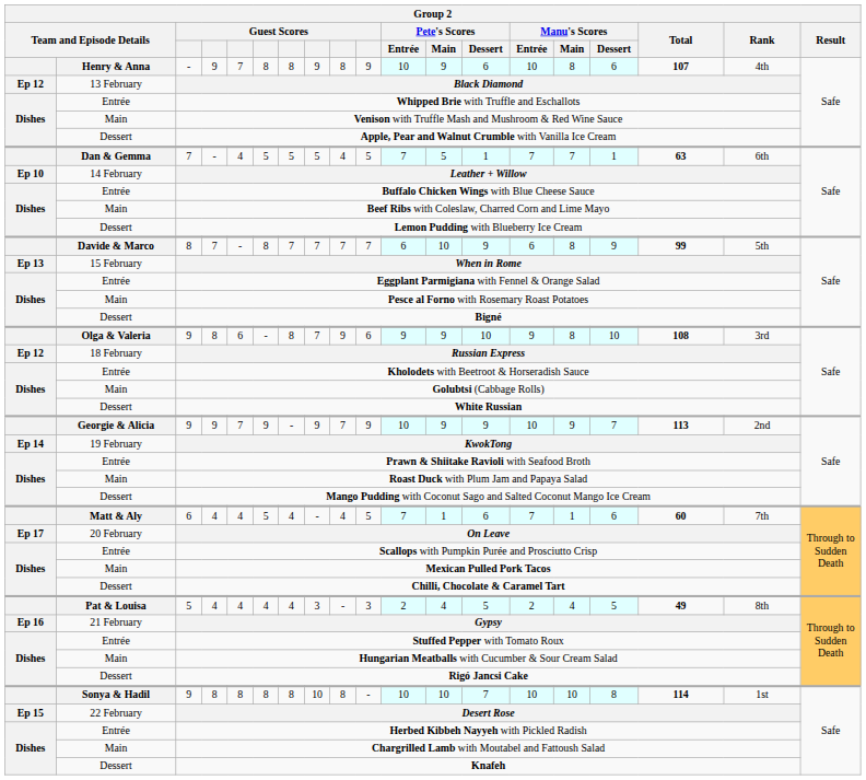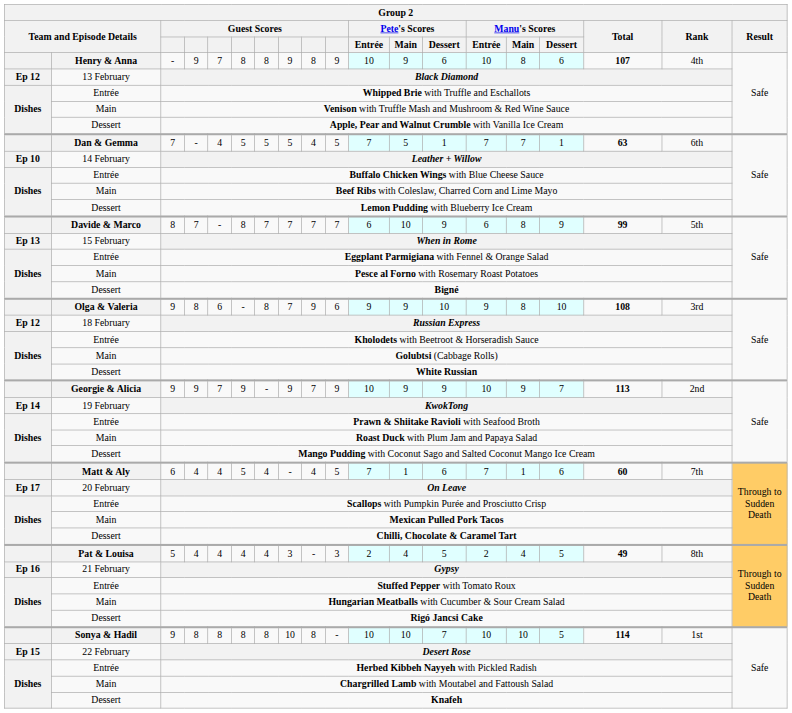Sonya & Hadil / 9 | Manu's Scores / Dessert: 8 -> 5
